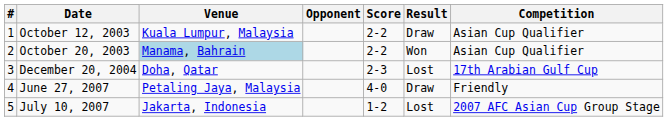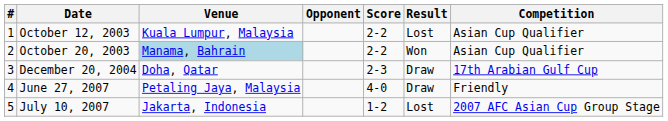October 12, 2003 | Result: Draw -> Lost
December 20, 2004 | Result: Lost -> Draw
